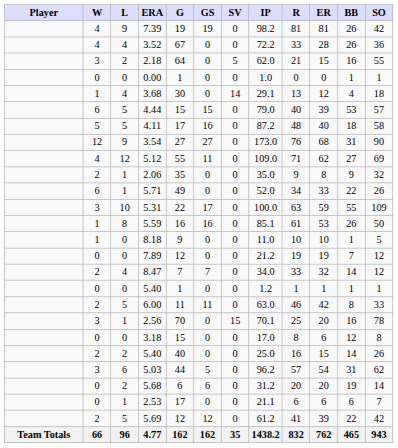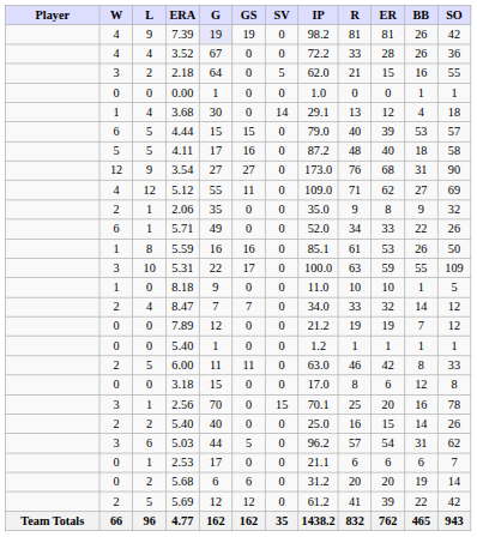7.39 | G: no background -> lavender background
rows swapped: 5.59 <-> 5.31
rows swapped: 7.89 <-> 8.47
rows swapped: 3.18 <-> 2.56
rows swapped: 5.68 <-> 2.53
